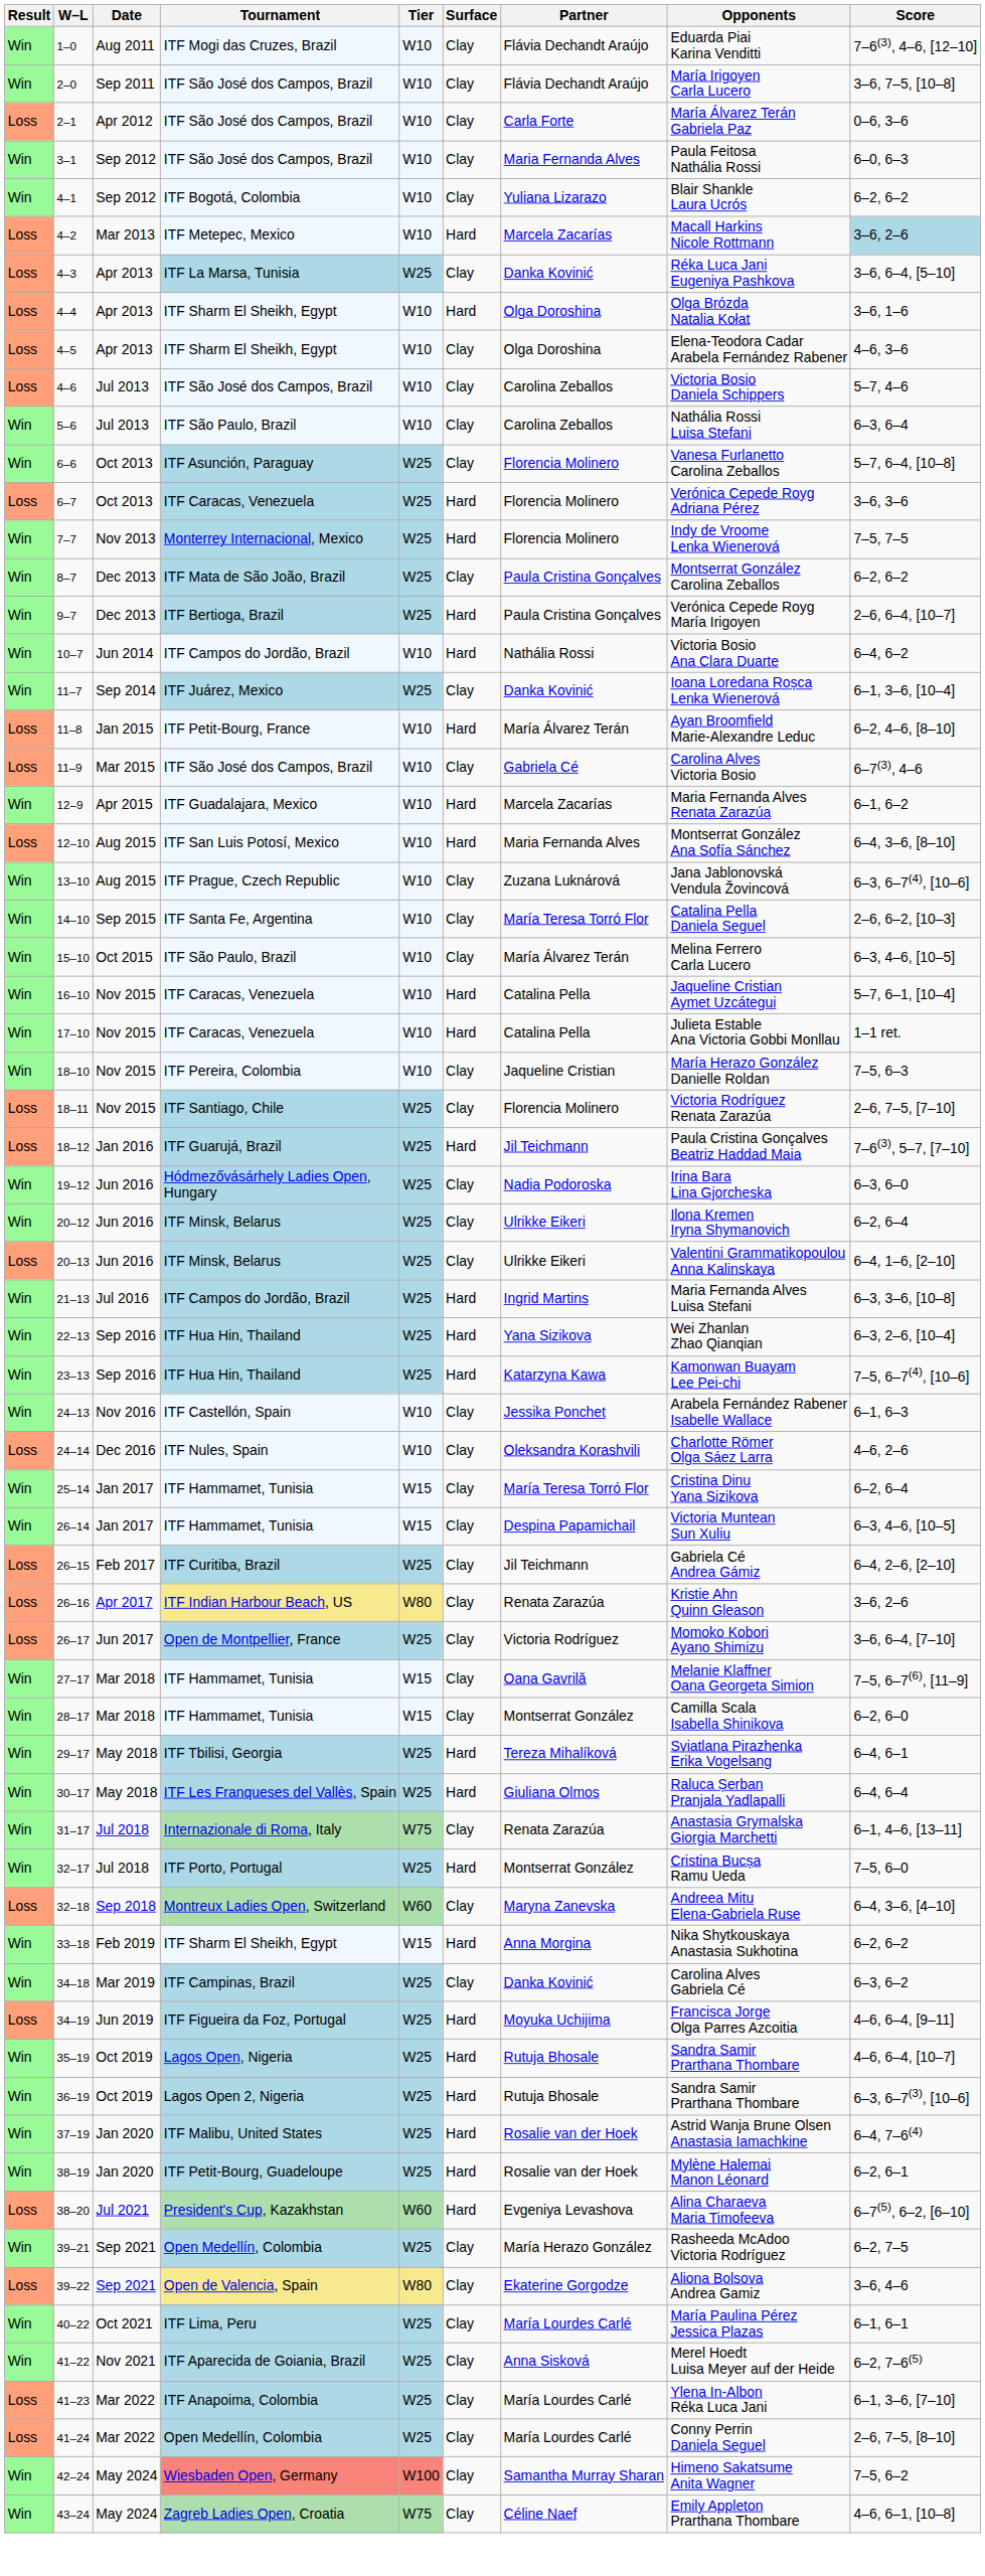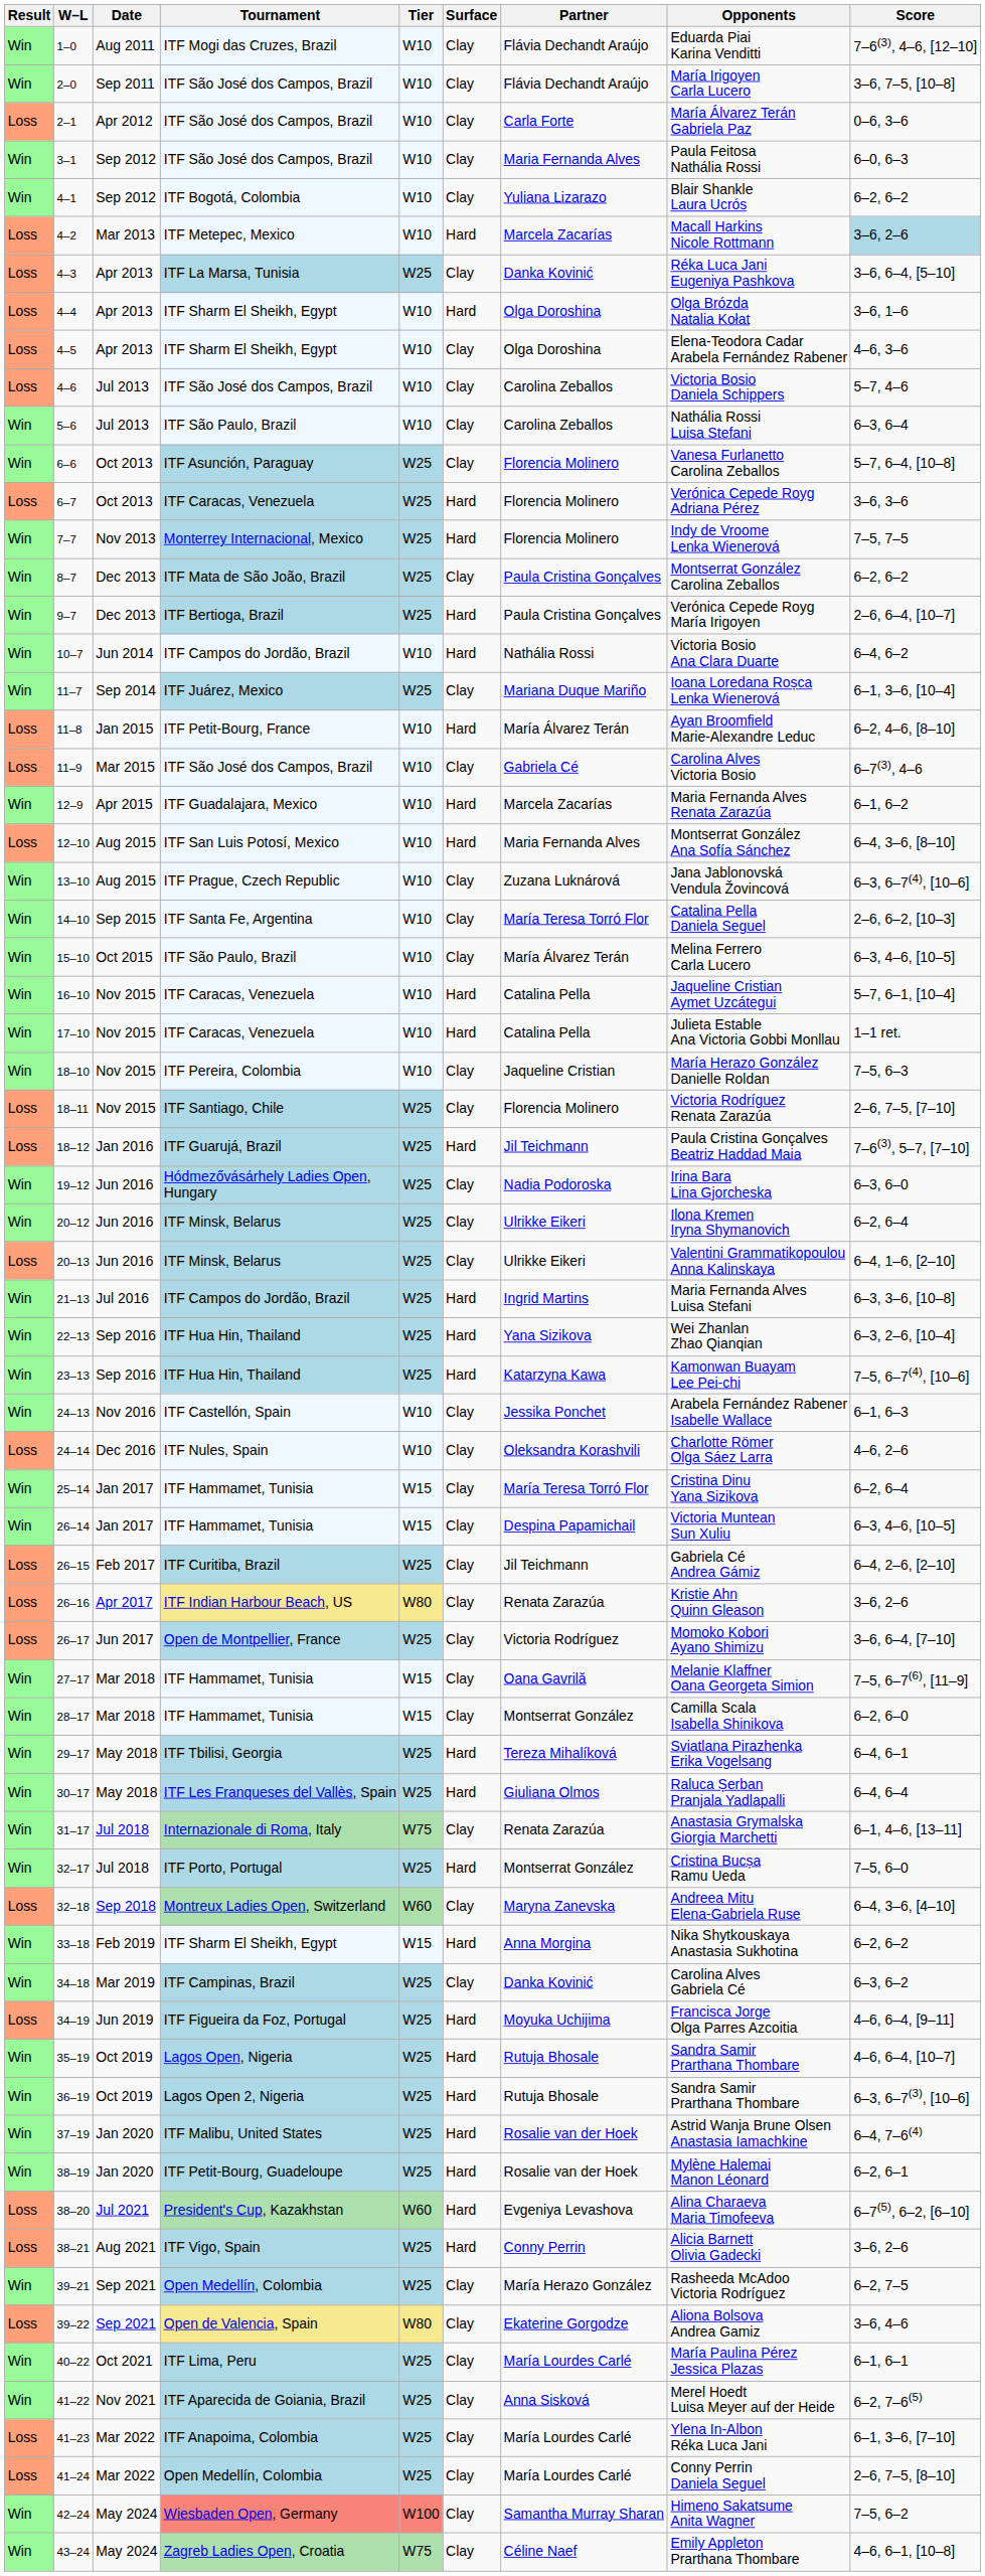11–7 | Partner: Danka Kovinić -> Mariana Duque Mariño
+ row: Loss | 38–21 | Aug 2021 | ITF Vigo, Spain | W25 | Hard | Conny Perrin | Alicia Barnett Olivia Gadecki | 3–6, 2–6
